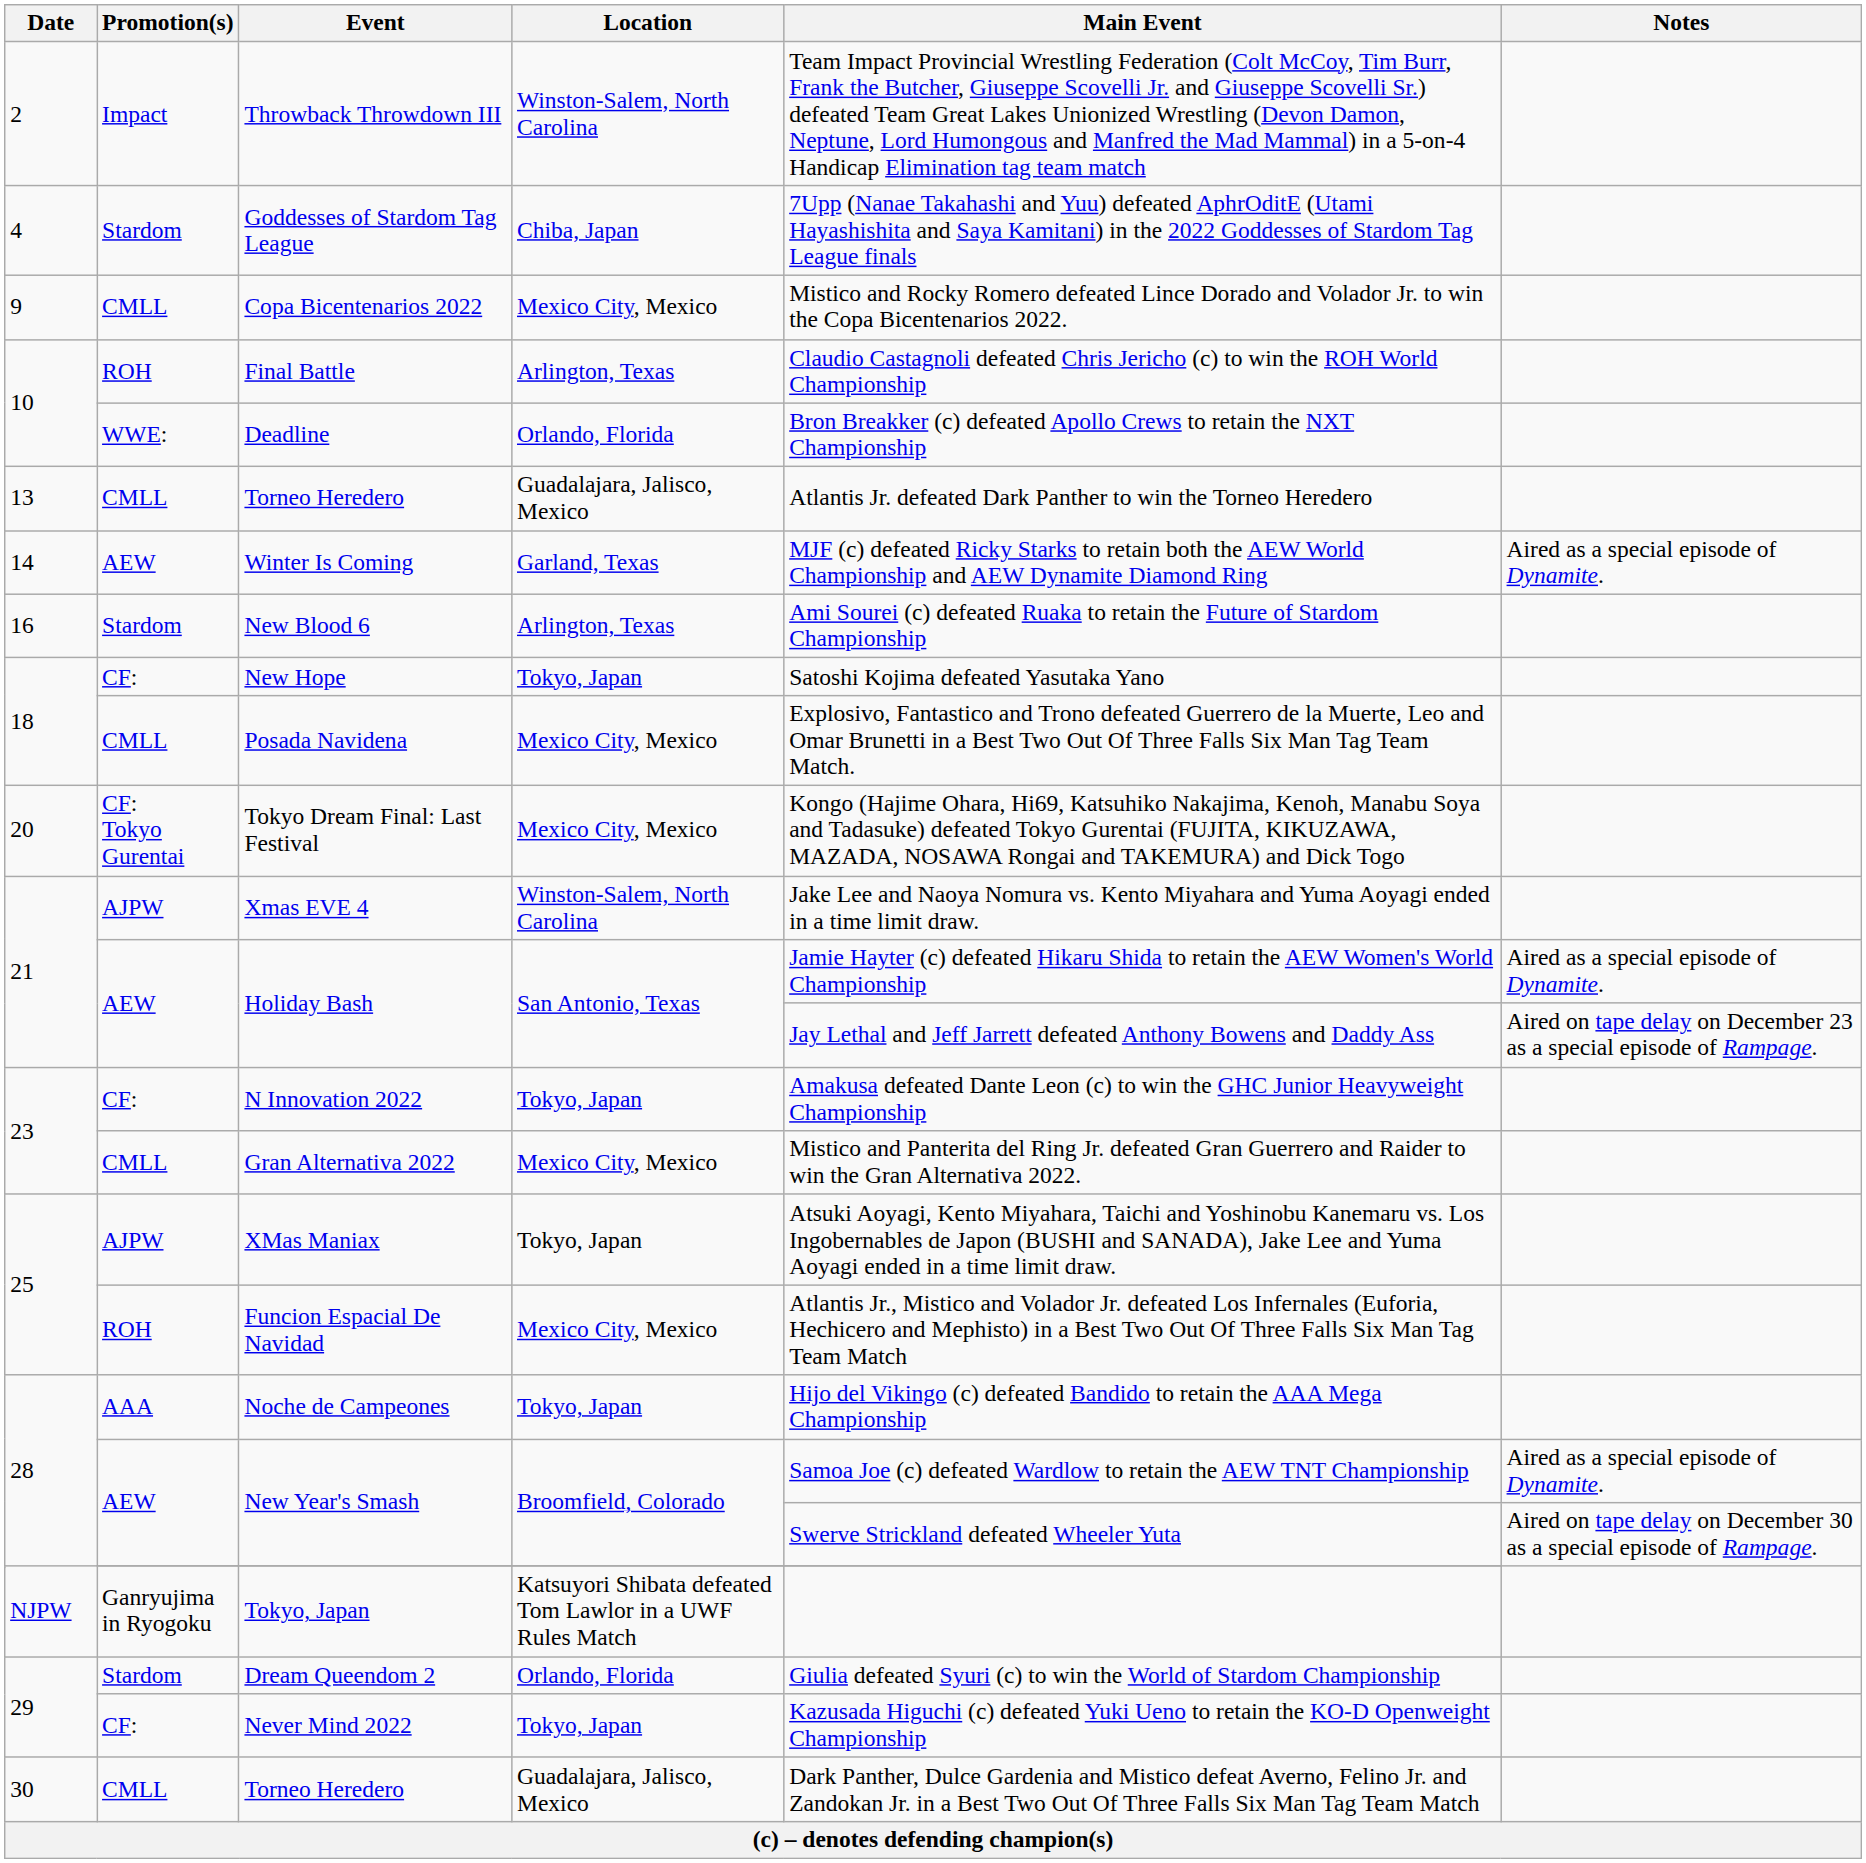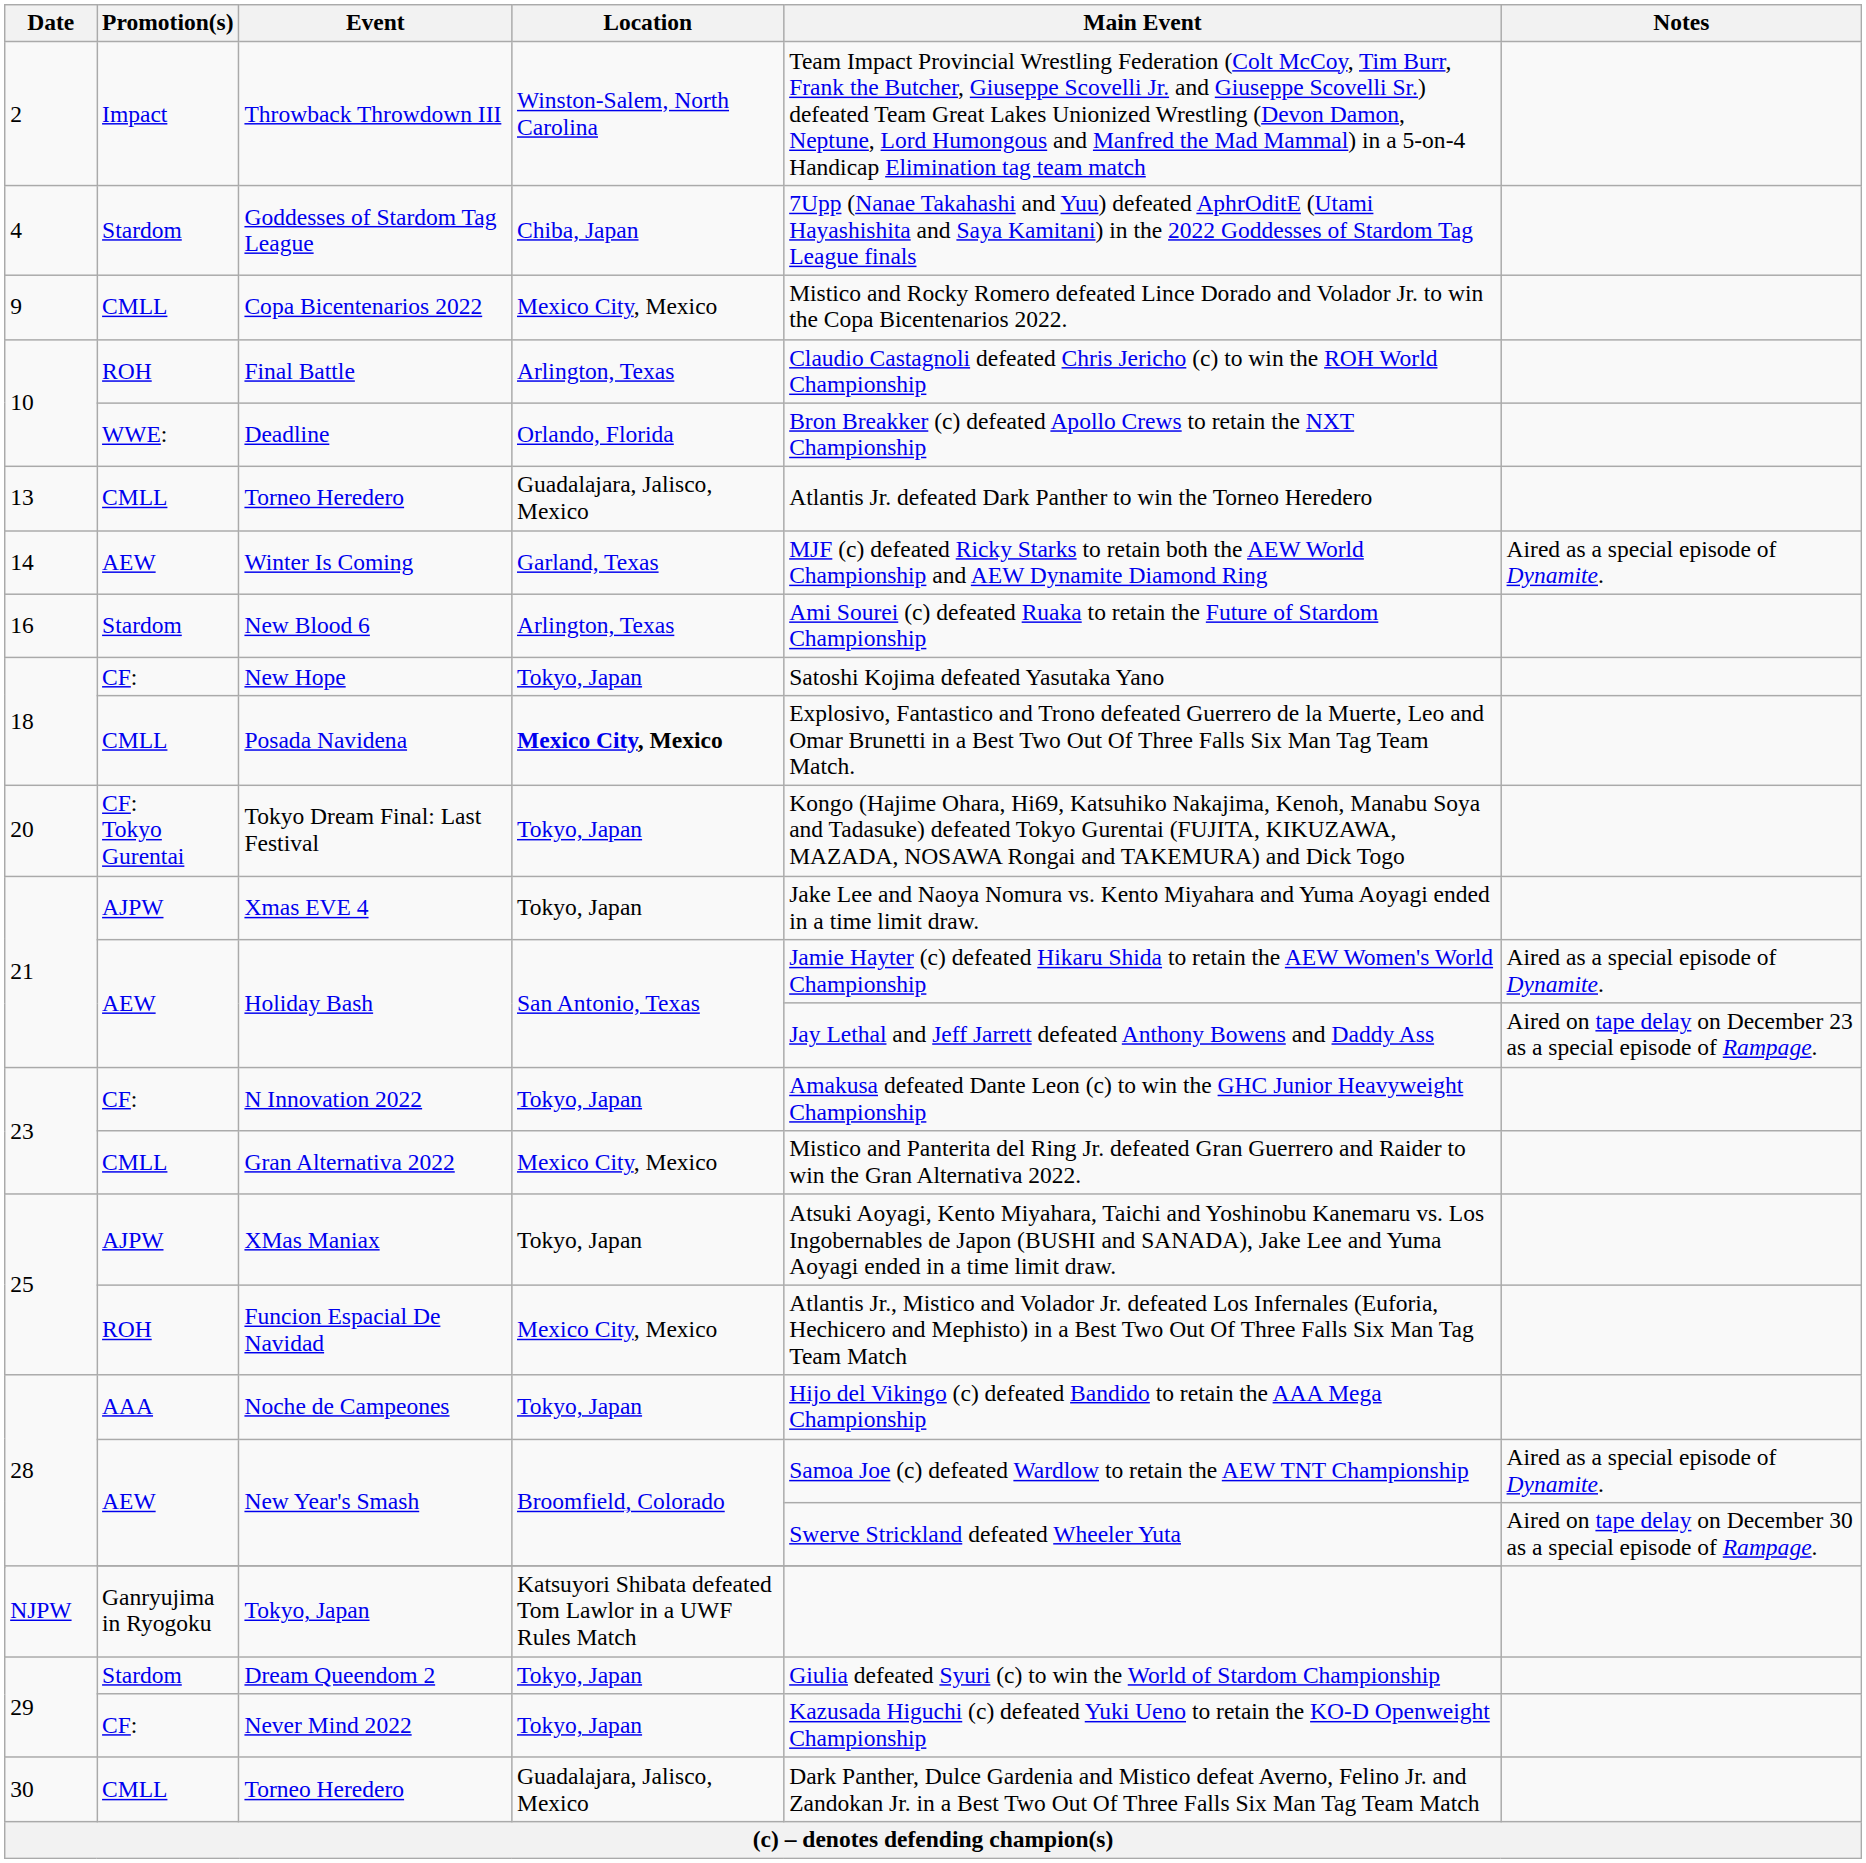Posada Navidena | Location: normal -> bold
Tokyo Dream Final: Last Festival | Location: Mexico City, Mexico -> Tokyo, Japan
Xmas EVE 4 | Location: Winston-Salem, North Carolina -> Tokyo, Japan
Dream Queendom 2 | Location: Orlando, Florida -> Tokyo, Japan
